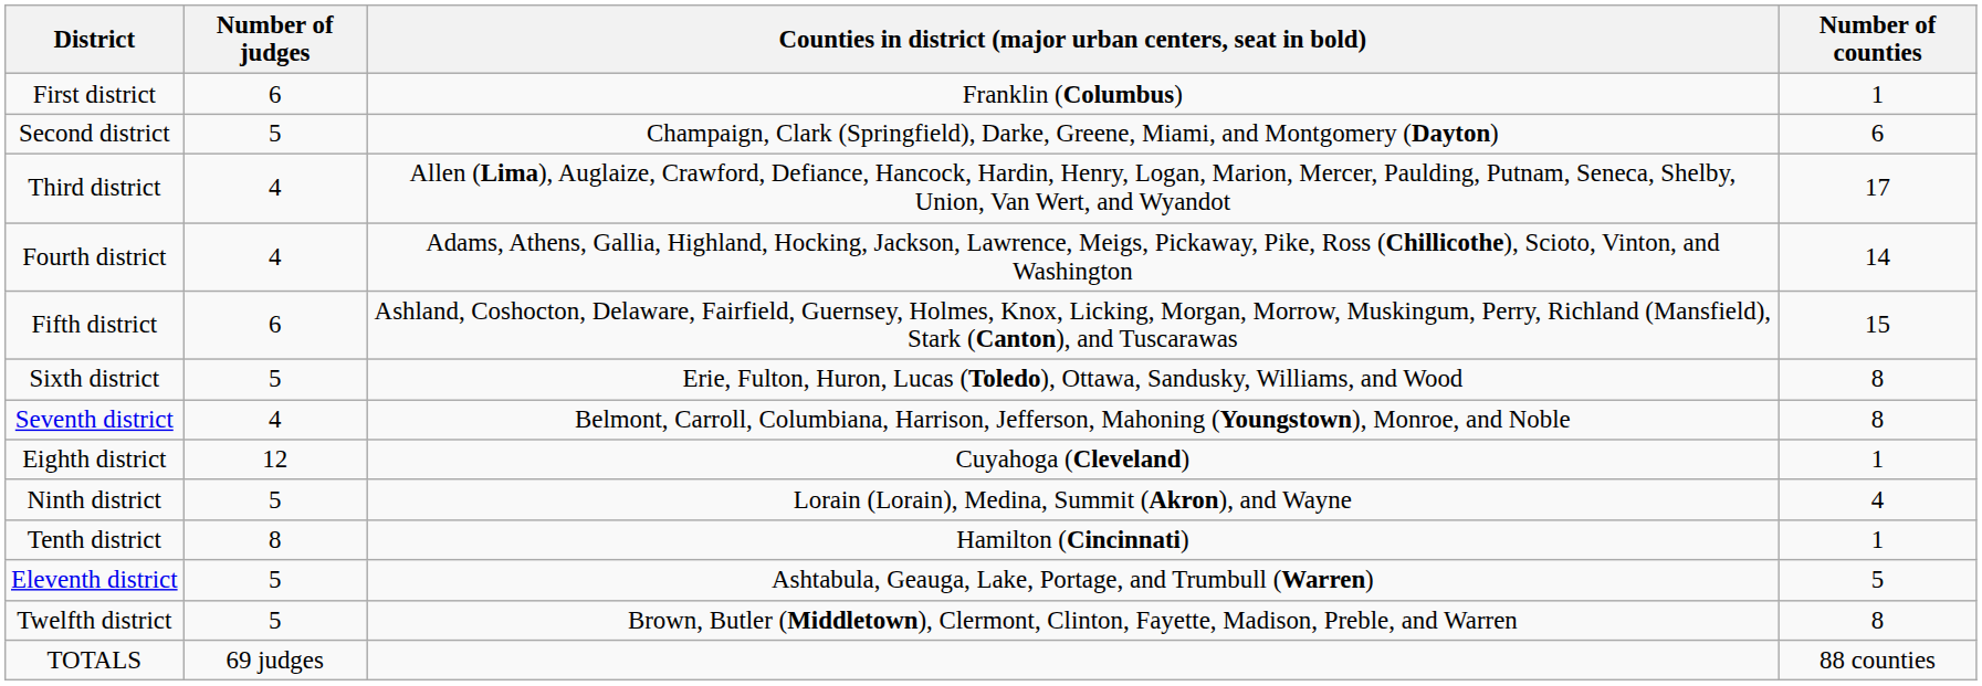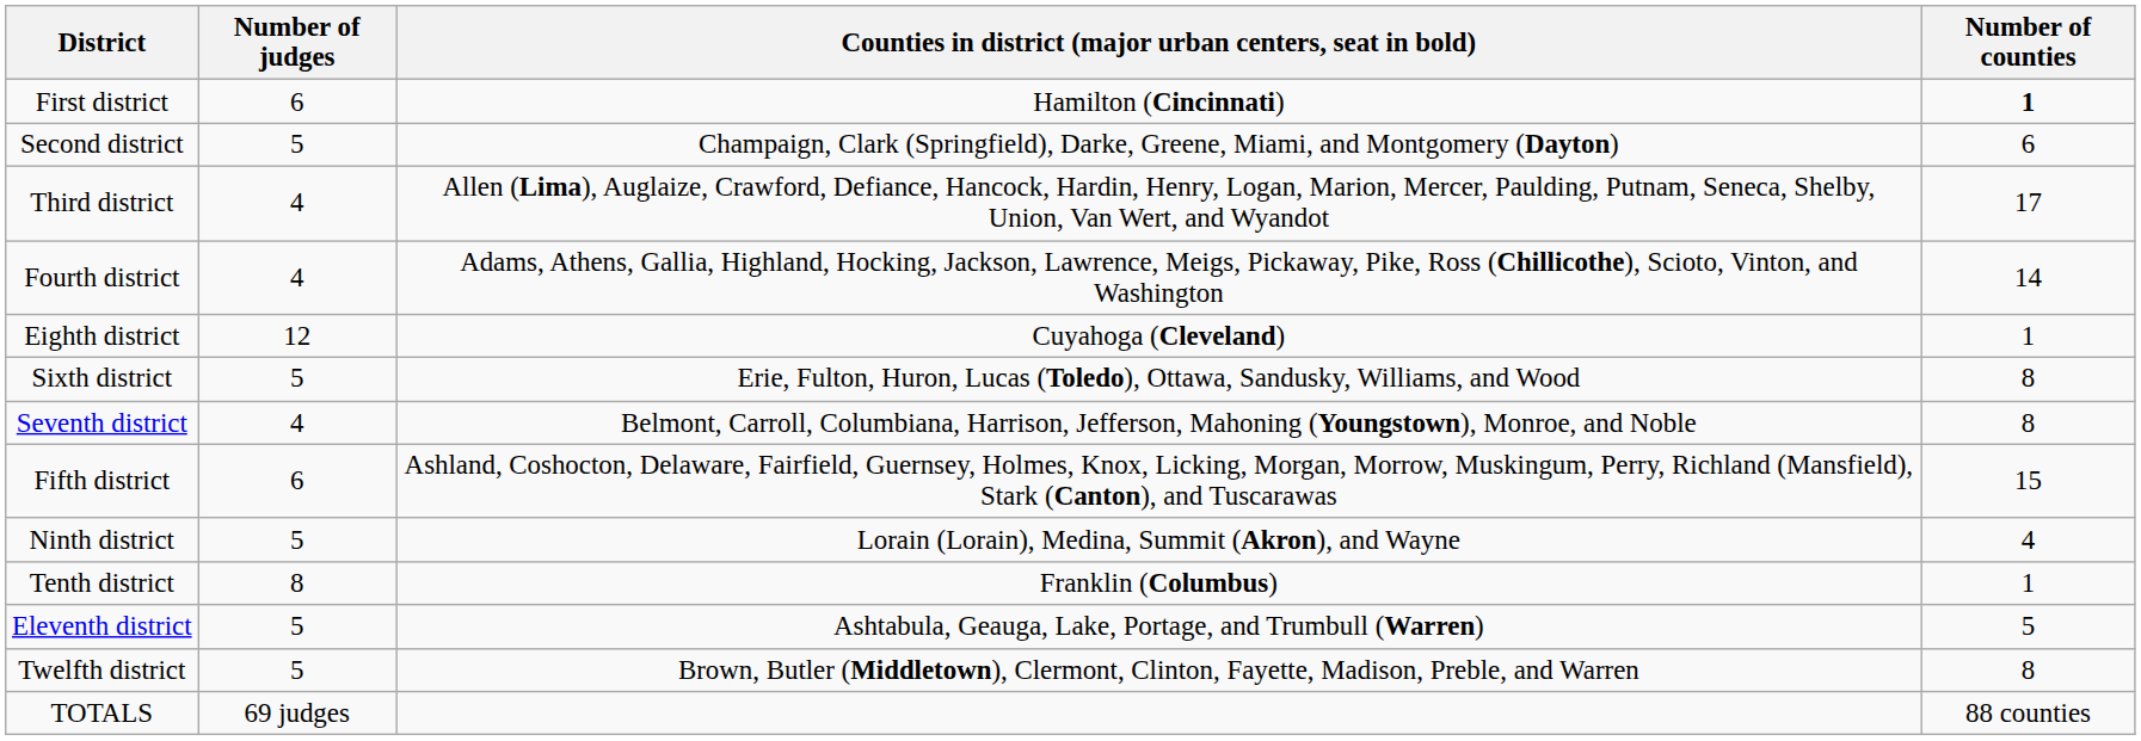First district | Counties in district (major urban centers, seat in bold): Franklin (Columbus) -> Hamilton (Cincinnati)
First district | Number of counties: normal -> bold
rows swapped: Fifth district <-> Eighth district
Tenth district | Counties in district (major urban centers, seat in bold): Hamilton (Cincinnati) -> Franklin (Columbus)
